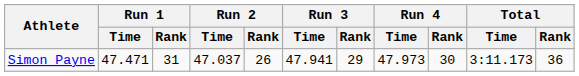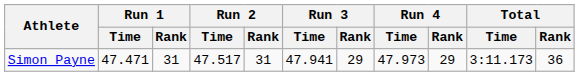Simon Payne | Run 2 / Time: 47.037 -> 47.517
Simon Payne | Run 2 / Rank: 26 -> 31
Simon Payne | Run 4 / Rank: 30 -> 29
